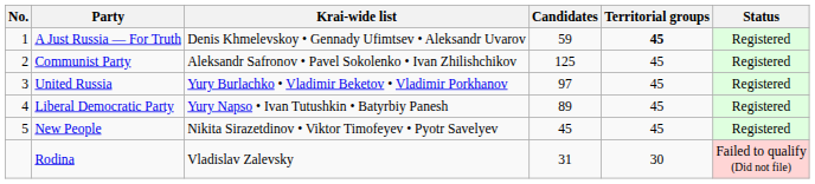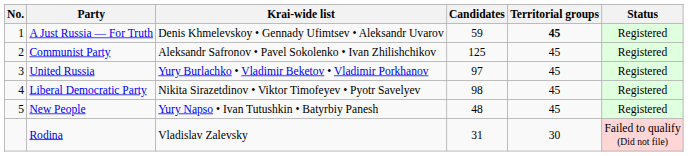Liberal Democratic Party | Krai-wide list: Yury Napso • Ivan Tutushkin • Batyrbiy Panesh -> Nikita Sirazetdinov • Viktor Timofeyev • Pyotr Savelyev
Liberal Democratic Party | Candidates: 89 -> 98
New People | Krai-wide list: Nikita Sirazetdinov • Viktor Timofeyev • Pyotr Savelyev -> Yury Napso • Ivan Tutushkin • Batyrbiy Panesh
New People | Candidates: 45 -> 48
